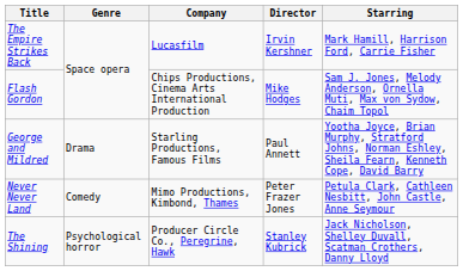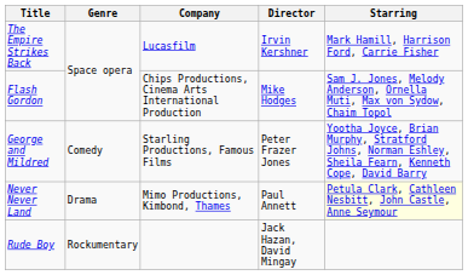George and Mildred | Genre: Drama -> Comedy
George and Mildred | Director: Paul Annett -> Peter Frazer Jones
Never Never Land | Genre: Comedy -> Drama
Never Never Land | Director: Peter Frazer Jones -> Paul Annett
Never Never Land | Starring: no background -> lightyellow background
+ row: Rude Boy | Rockumentary | Jack Hazan, David Mingay
- row: The Shining | Psychological horror | Producer Circle Co., Peregrine, Hawk | Stanley Kubrick | Jack Nicholson, Shelley Duvall, Scatman Crothers, Danny Lloyd
